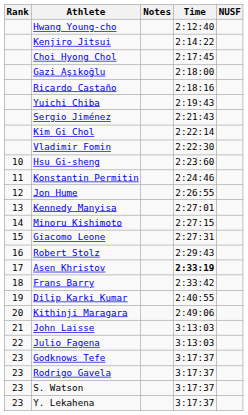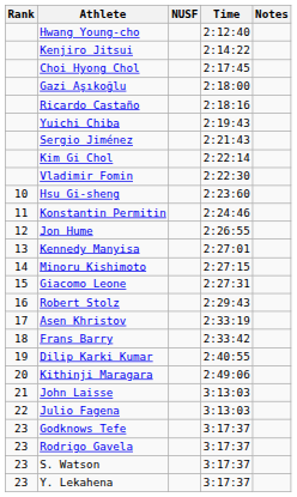columns swapped: NUSF <-> Notes
Asen Khristov | Time: bold -> normal
